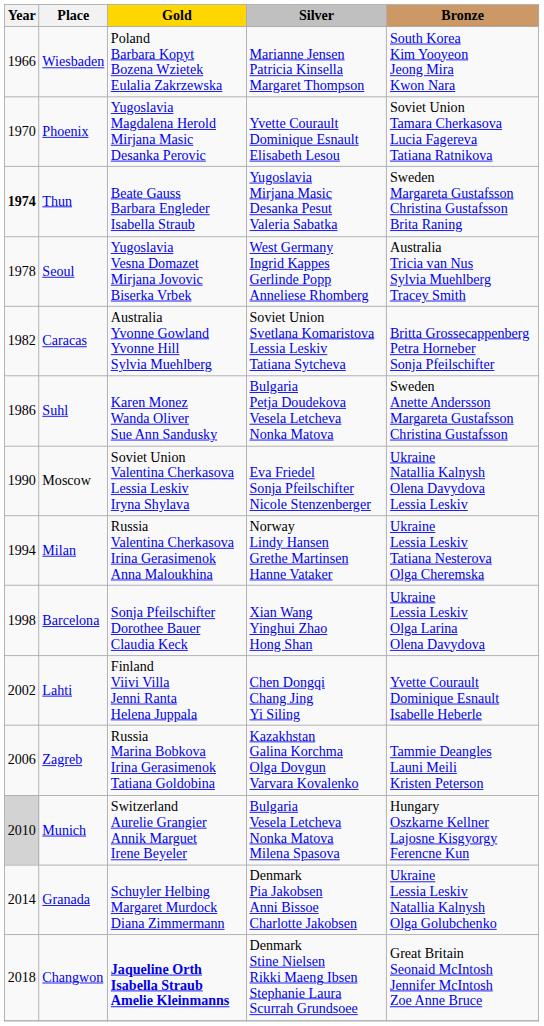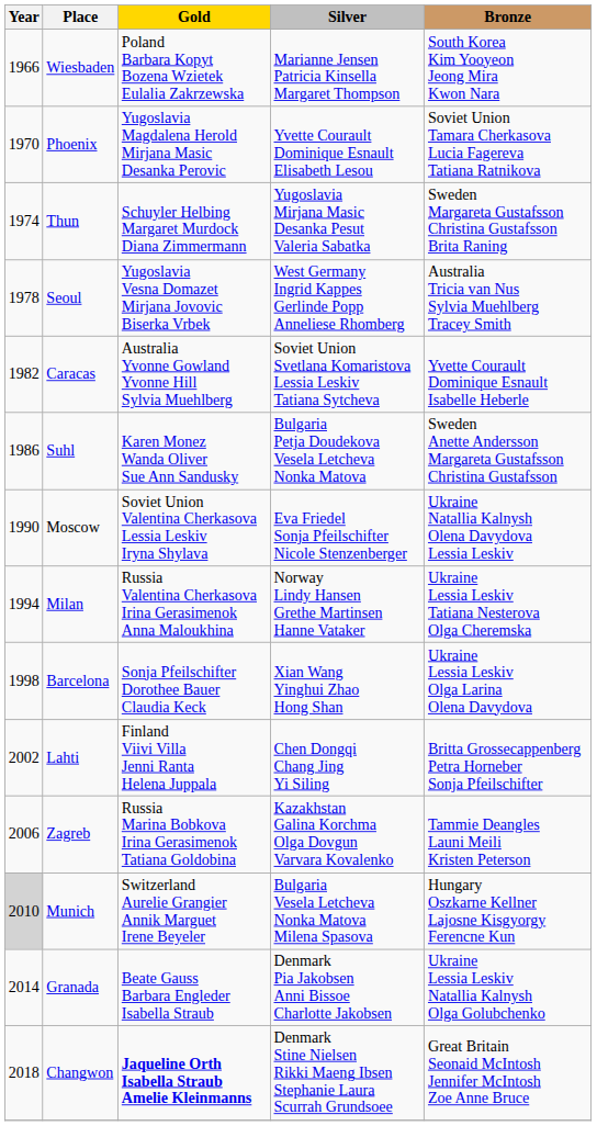Thun | Year: bold -> normal
Thun | Gold: Beate Gauss Barbara Engleder Isabella Straub -> Schuyler Helbing Margaret Murdock Diana Zimmermann
Caracas | Bronze: Britta Grossecappenberg Petra Horneber Sonja Pfeilschifter -> Yvette Courault Dominique Esnault Isabelle Heberle
Lahti | Bronze: Yvette Courault Dominique Esnault Isabelle Heberle -> Britta Grossecappenberg Petra Horneber Sonja Pfeilschifter
Granada | Gold: Schuyler Helbing Margaret Murdock Diana Zimmermann -> Beate Gauss Barbara Engleder Isabella Straub
